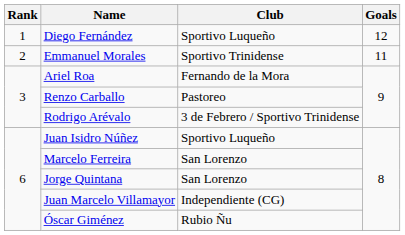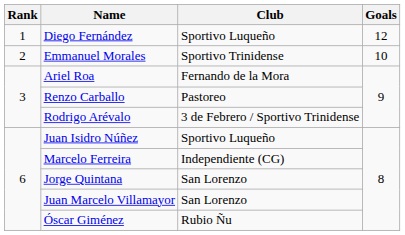Emmanuel Morales | Goals: 11 -> 10
Marcelo Ferreira | Club: San Lorenzo -> Independiente (CG)
Juan Marcelo Villamayor | Club: Independiente (CG) -> San Lorenzo
